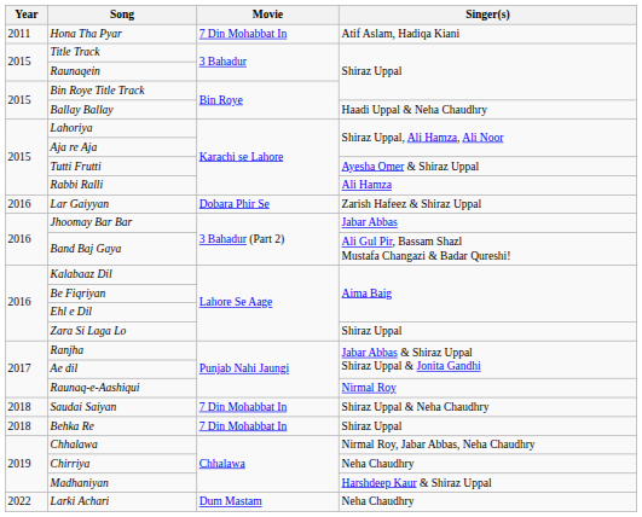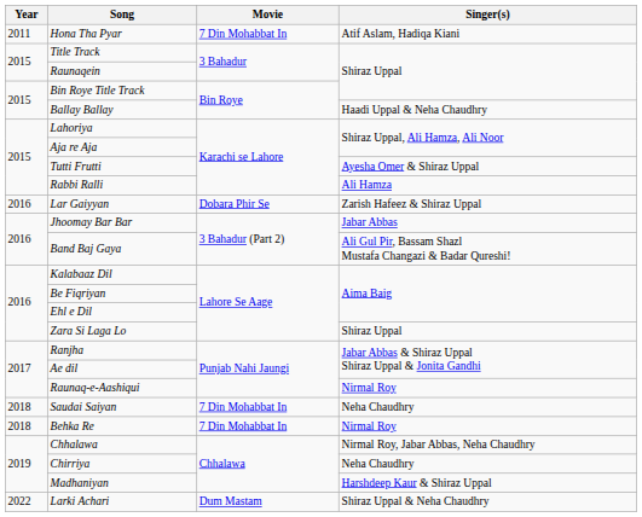Saudai Saiyan | Singer(s): Shiraz Uppal & Neha Chaudhry -> Neha Chaudhry
Behka Re | Singer(s): Shiraz Uppal -> Nirmal Roy
Larki Achari | Singer(s): Neha Chaudhry -> Shiraz Uppal & Neha Chaudhry
